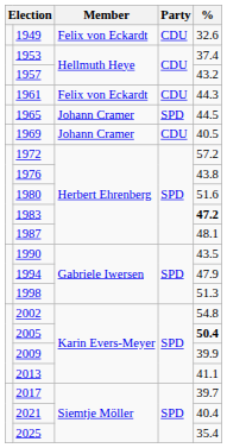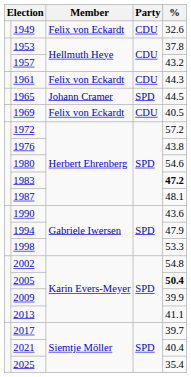1953 | %: 37.4 -> 37.8
1969 | Member: Johann Cramer -> Felix von Eckardt
1980 | %: 51.6 -> 54.6
1990 | %: 43.5 -> 43.6
1998 | %: 51.3 -> 53.3
